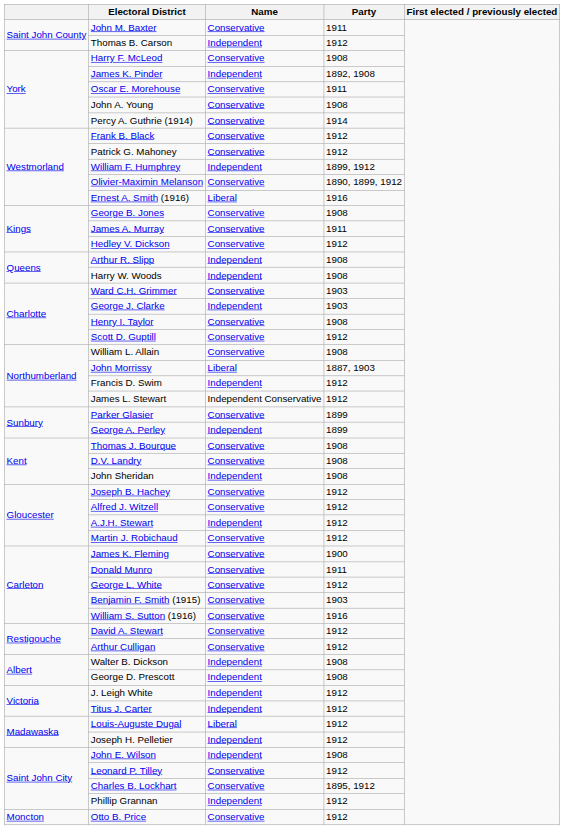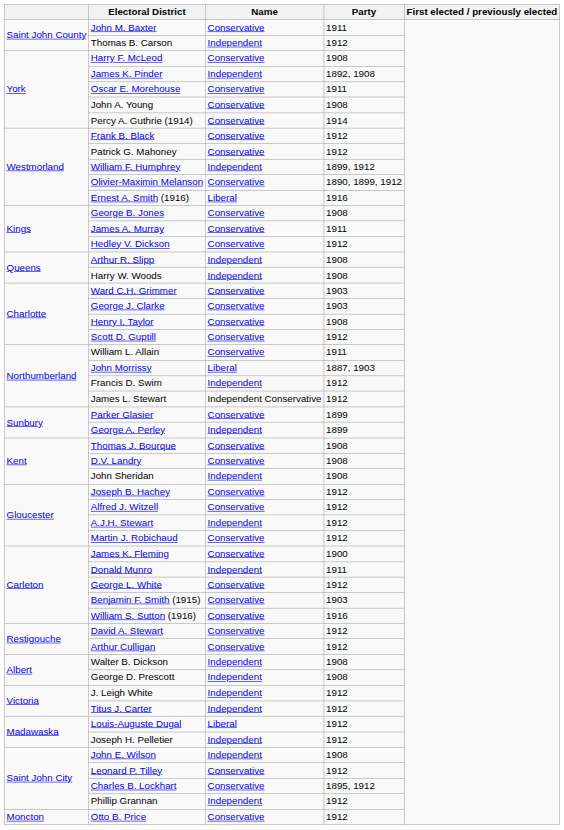George J. Clarke | Name: Independent -> Conservative
William L. Allain | Party: 1908 -> 1911
Donald Munro | Name: Conservative -> Independent
